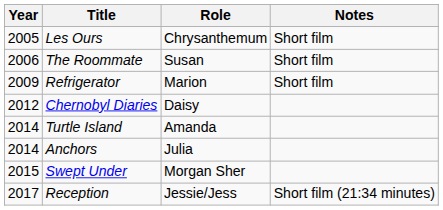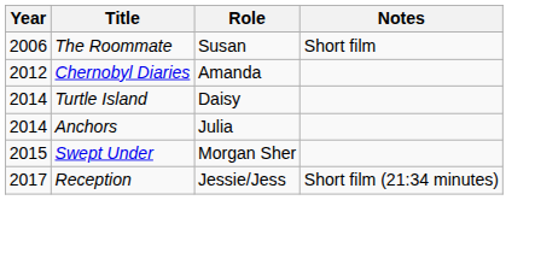- row: 2005 | Les Ours | Chrysanthemum | Short film
- row: 2009 | Refrigerator | Marion | Short film
Chernobyl Diaries | Role: Daisy -> Amanda
Turtle Island | Role: Amanda -> Daisy
